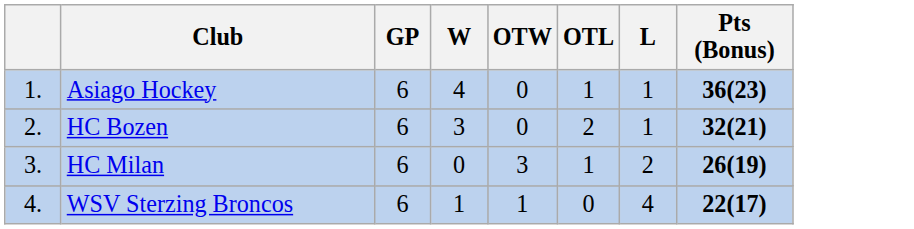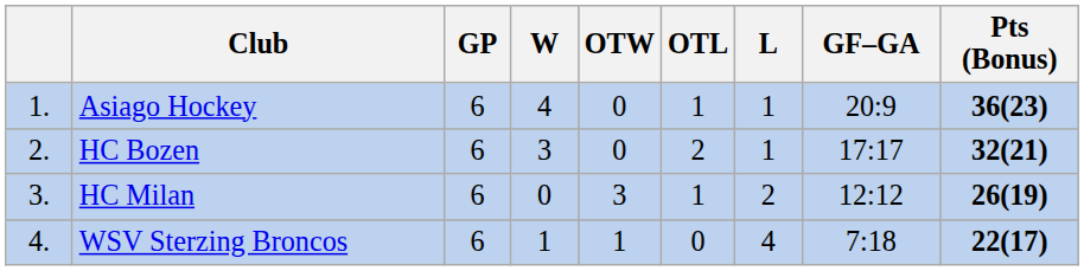+ column: GF–GA | 20:9 | 17:17 | 12:12 | 7:18
